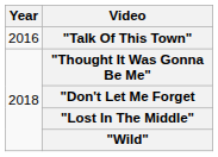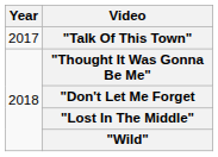"Talk Of This Town" | Year: 2016 -> 2017
